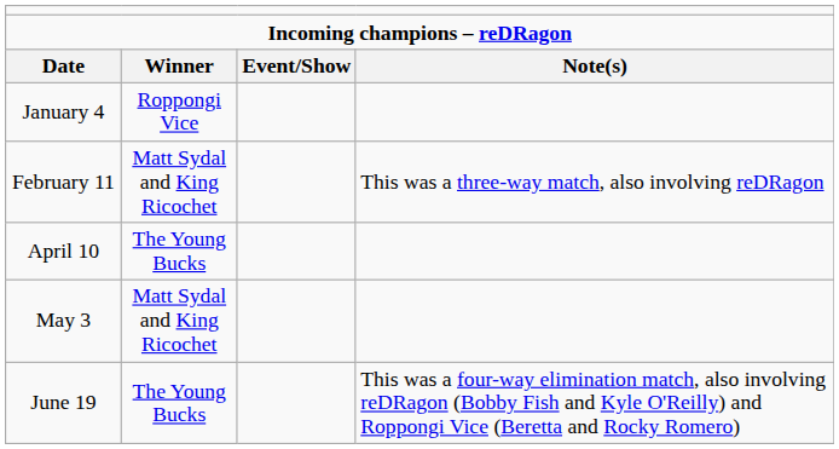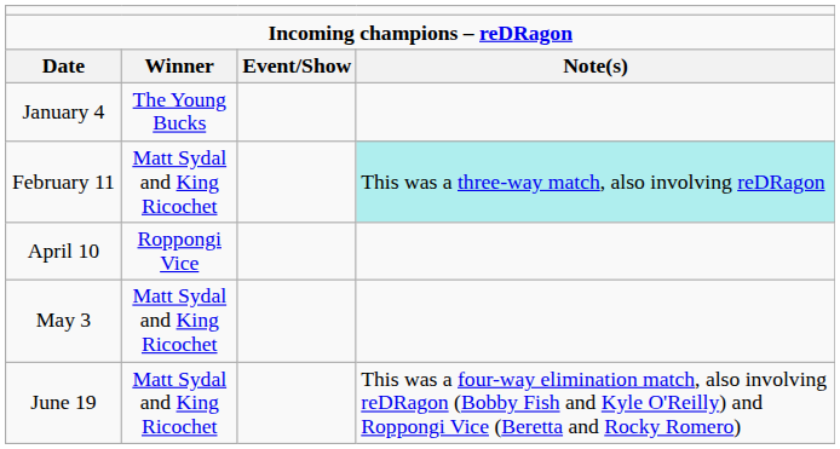January 4 | column 2: Roppongi Vice -> The Young Bucks
February 11 | column 4: no background -> paleturquoise background
April 10 | column 2: The Young Bucks -> Roppongi Vice
June 19 | column 2: The Young Bucks -> Matt Sydal and King Ricochet
